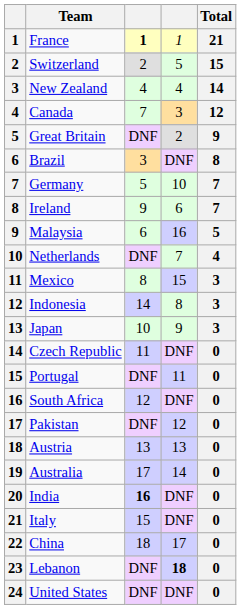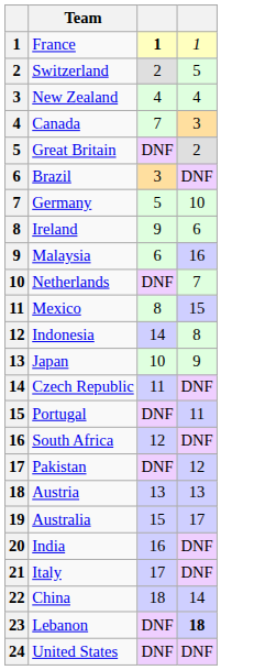- column: Total | 21 | 15 | 14 | 12 | 9 | 8 | 7 | 7 | 5 | 4 | 3 | 3 | 3 | 0 | 0 | 0 | 0 | 0 | 0 | 0 | 0 | 0 | 0 | 0
Australia | column 3: 17 -> 15
Australia | column 4: 14 -> 17
India | column 3: bold -> normal
Italy | column 3: 15 -> 17
China | column 4: 17 -> 14
